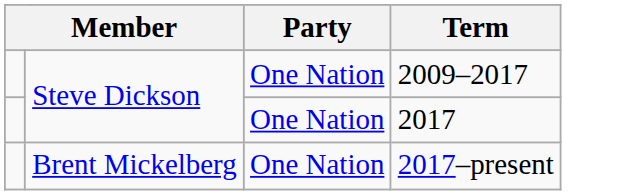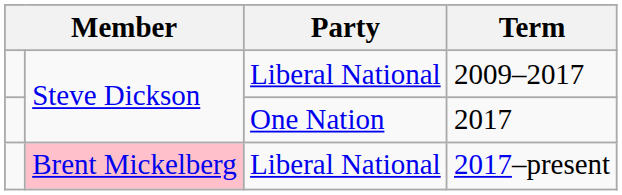2009–2017 | Party: One Nation -> Liberal National
2017–present | column 2: no background -> pink background
2017–present | Party: One Nation -> Liberal National
